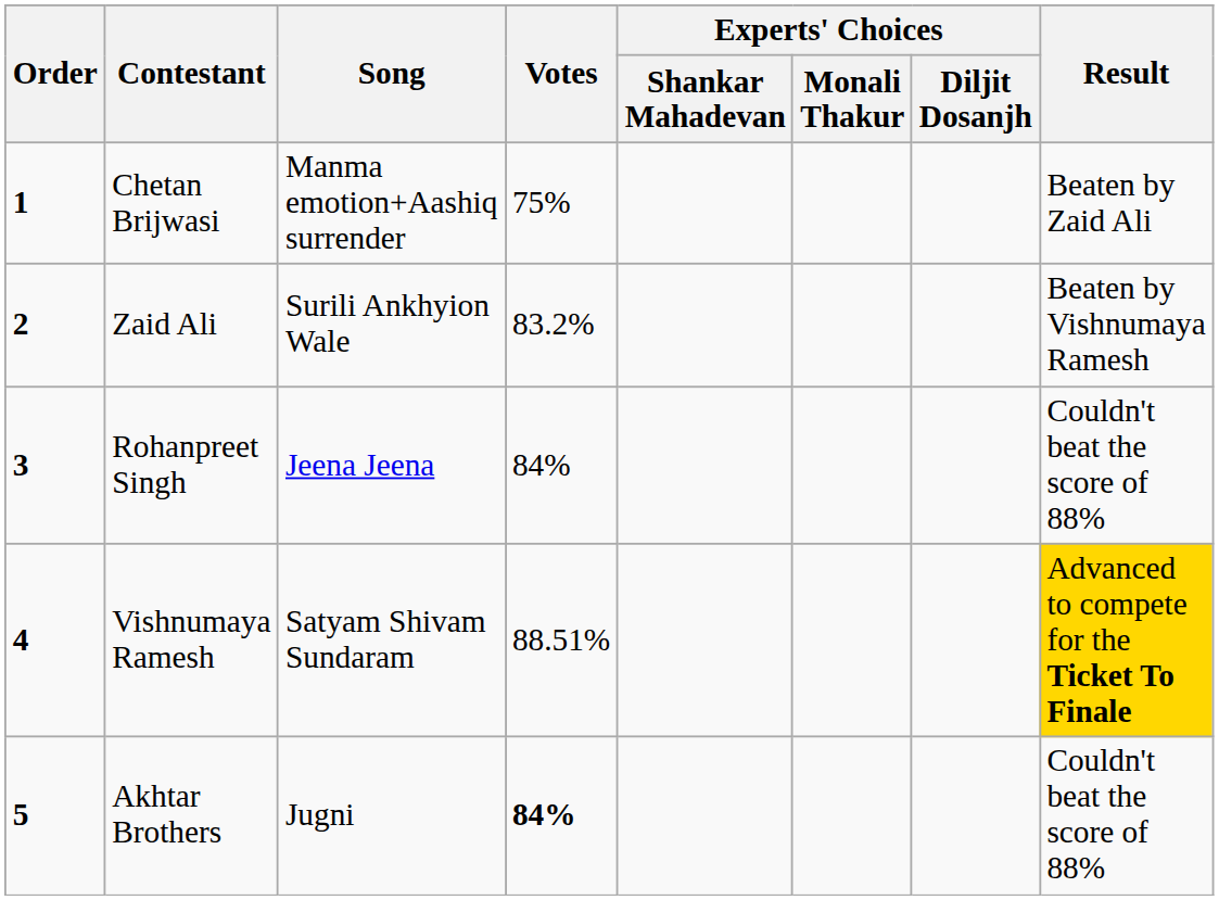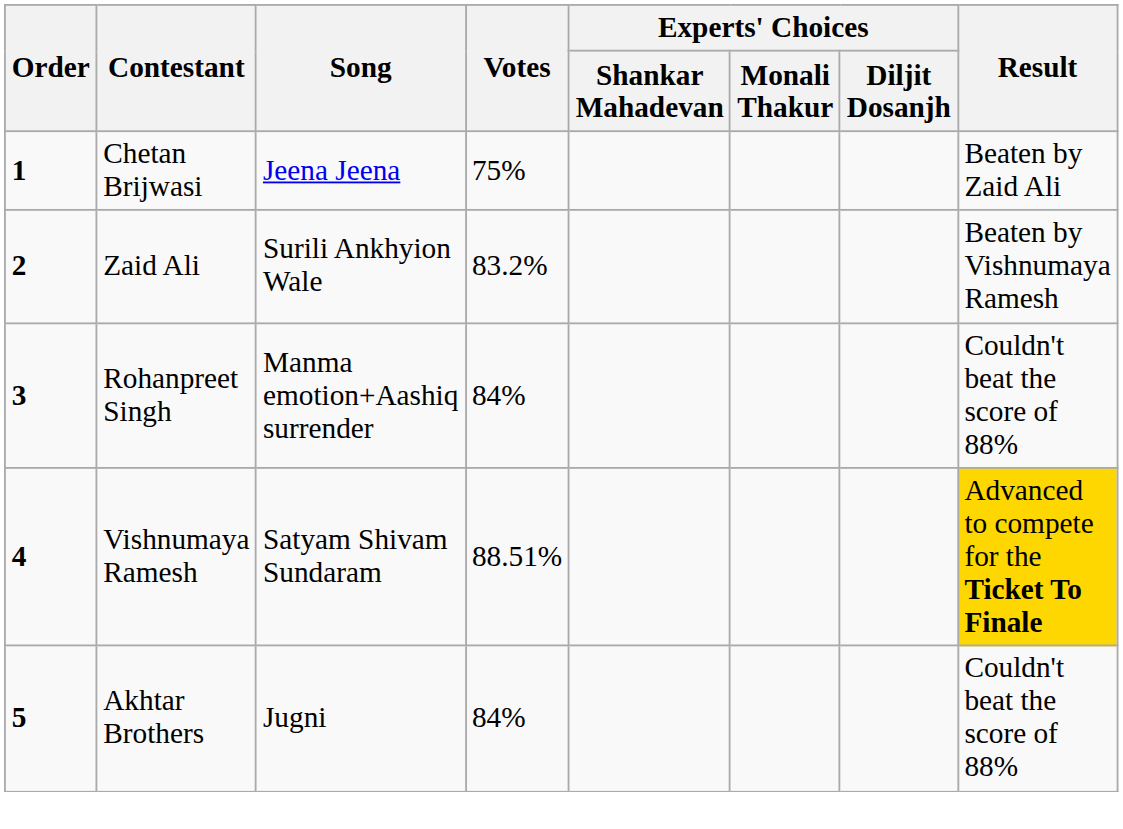Chetan Brijwasi | Song: Manma emotion+Aashiq surrender -> Jeena Jeena
Rohanpreet Singh | Song: Jeena Jeena -> Manma emotion+Aashiq surrender
Akhtar Brothers | Votes: bold -> normal
